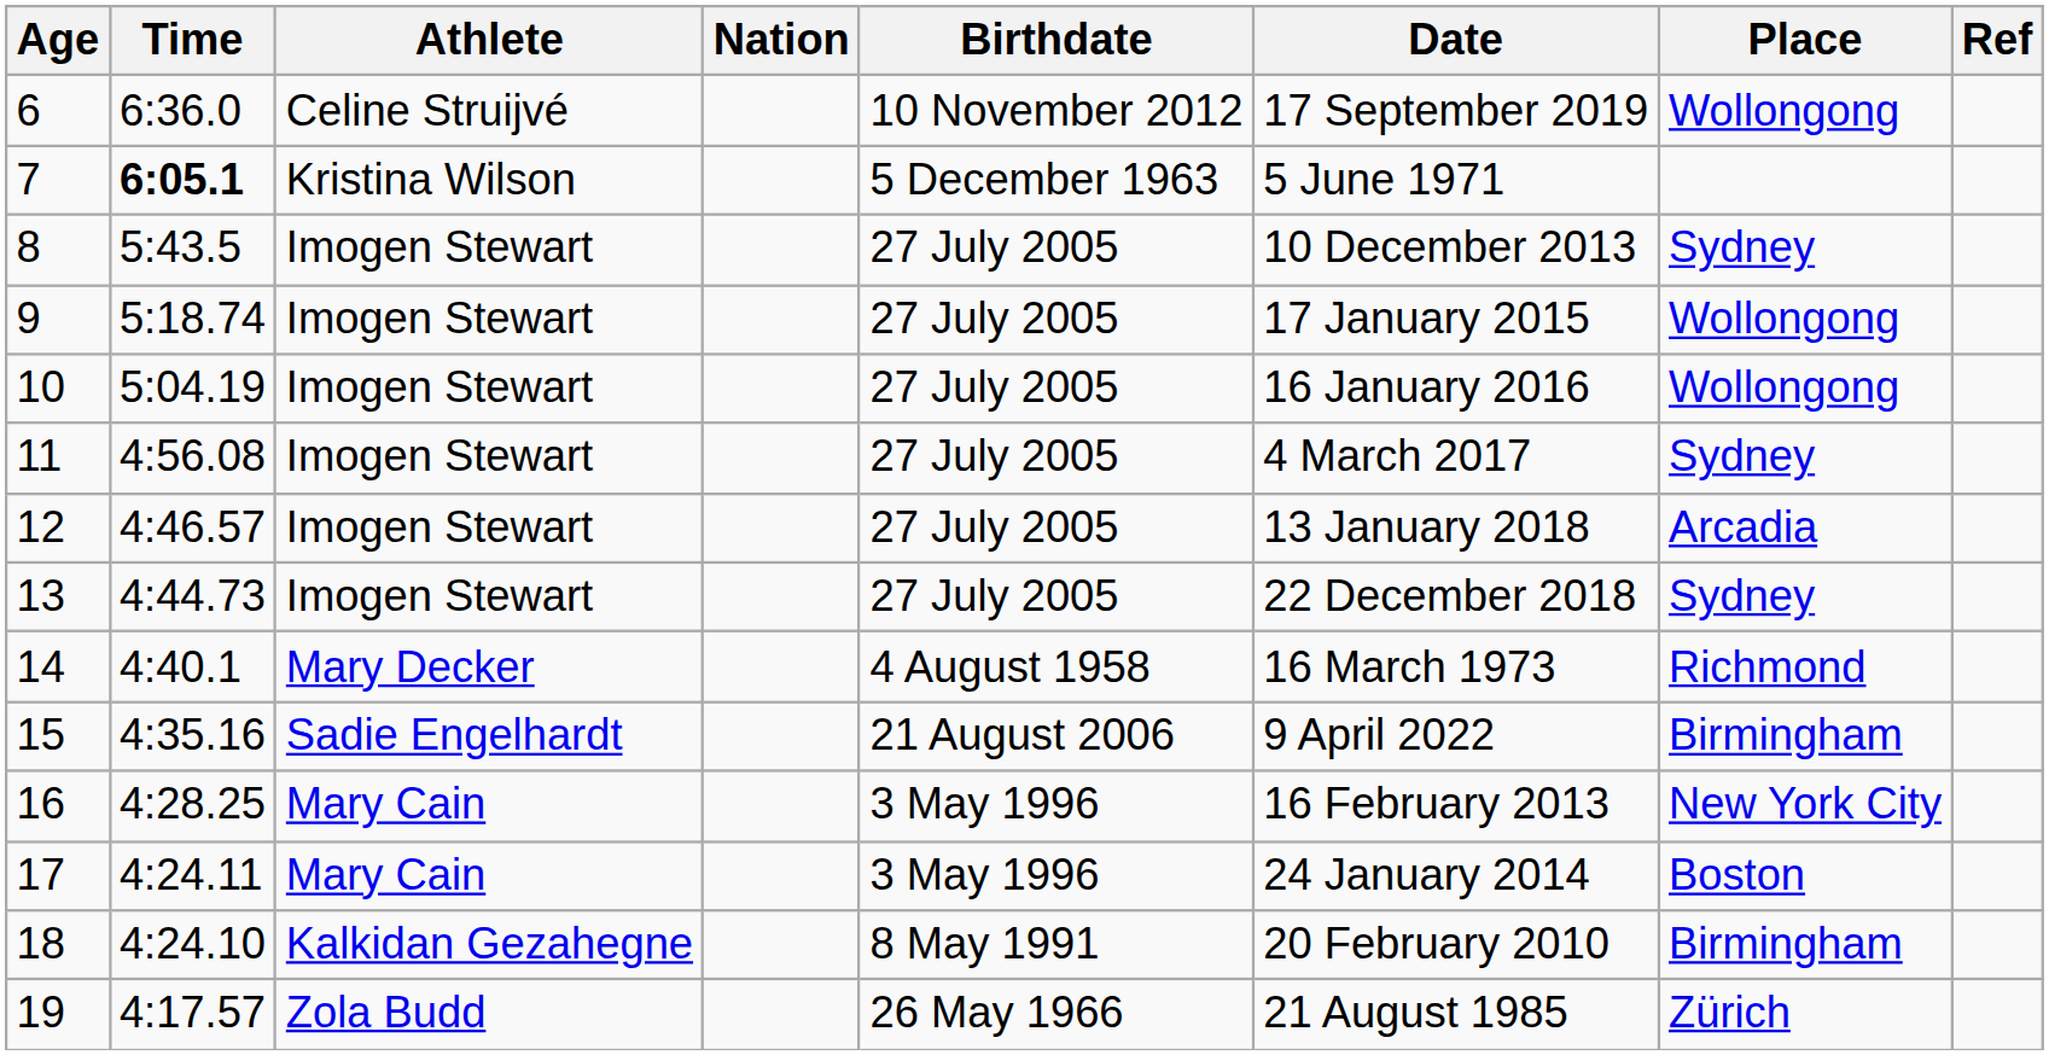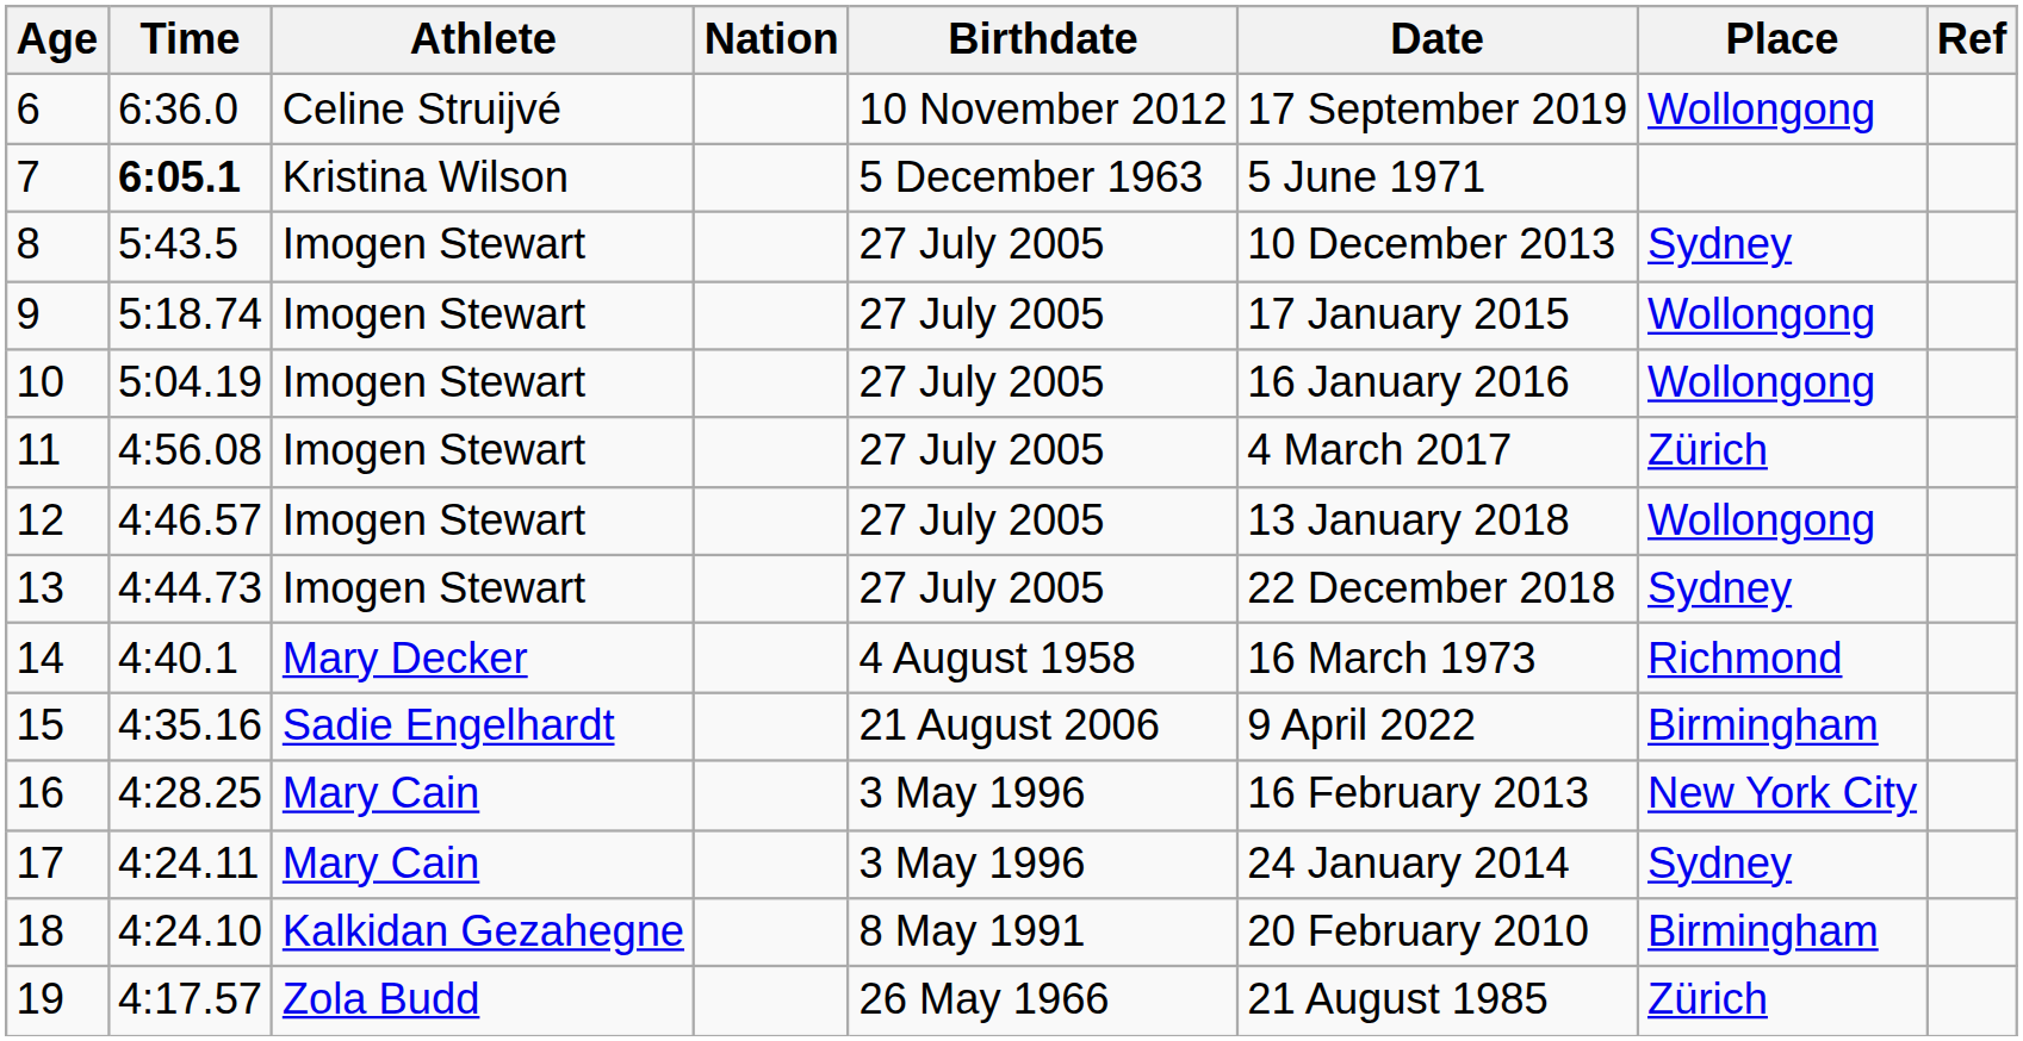11 | Place: Sydney -> Zürich
12 | Place: Arcadia -> Wollongong
17 | Place: Boston -> Sydney
